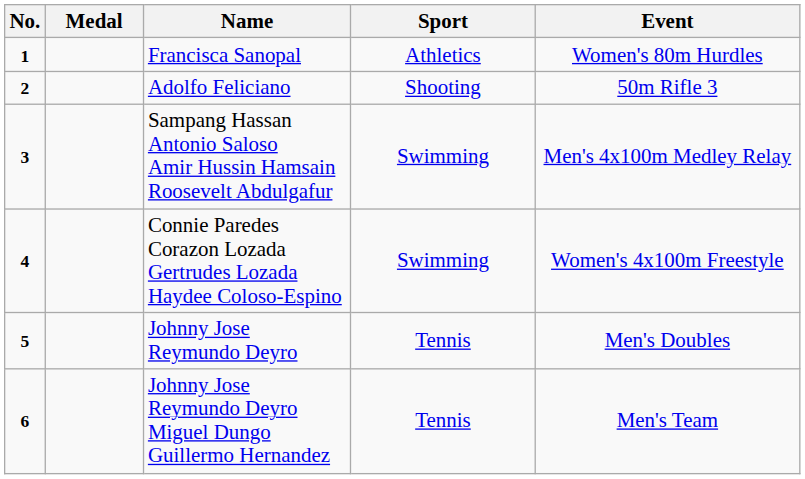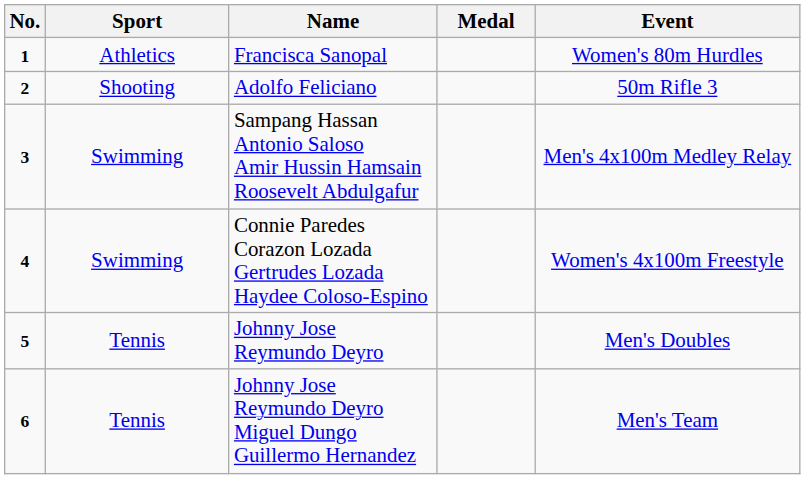columns swapped: Medal <-> Sport
